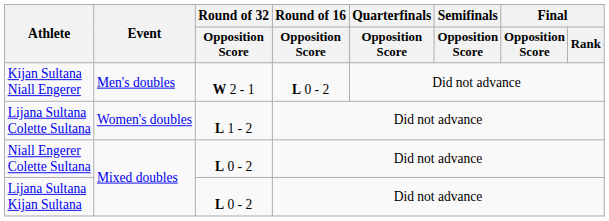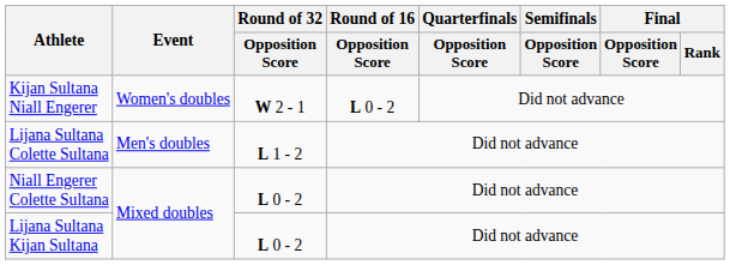Kijan Sultana Niall Engerer | Event: Men's doubles -> Women's doubles
Lijana Sultana Colette Sultana | Event: Women's doubles -> Men's doubles
